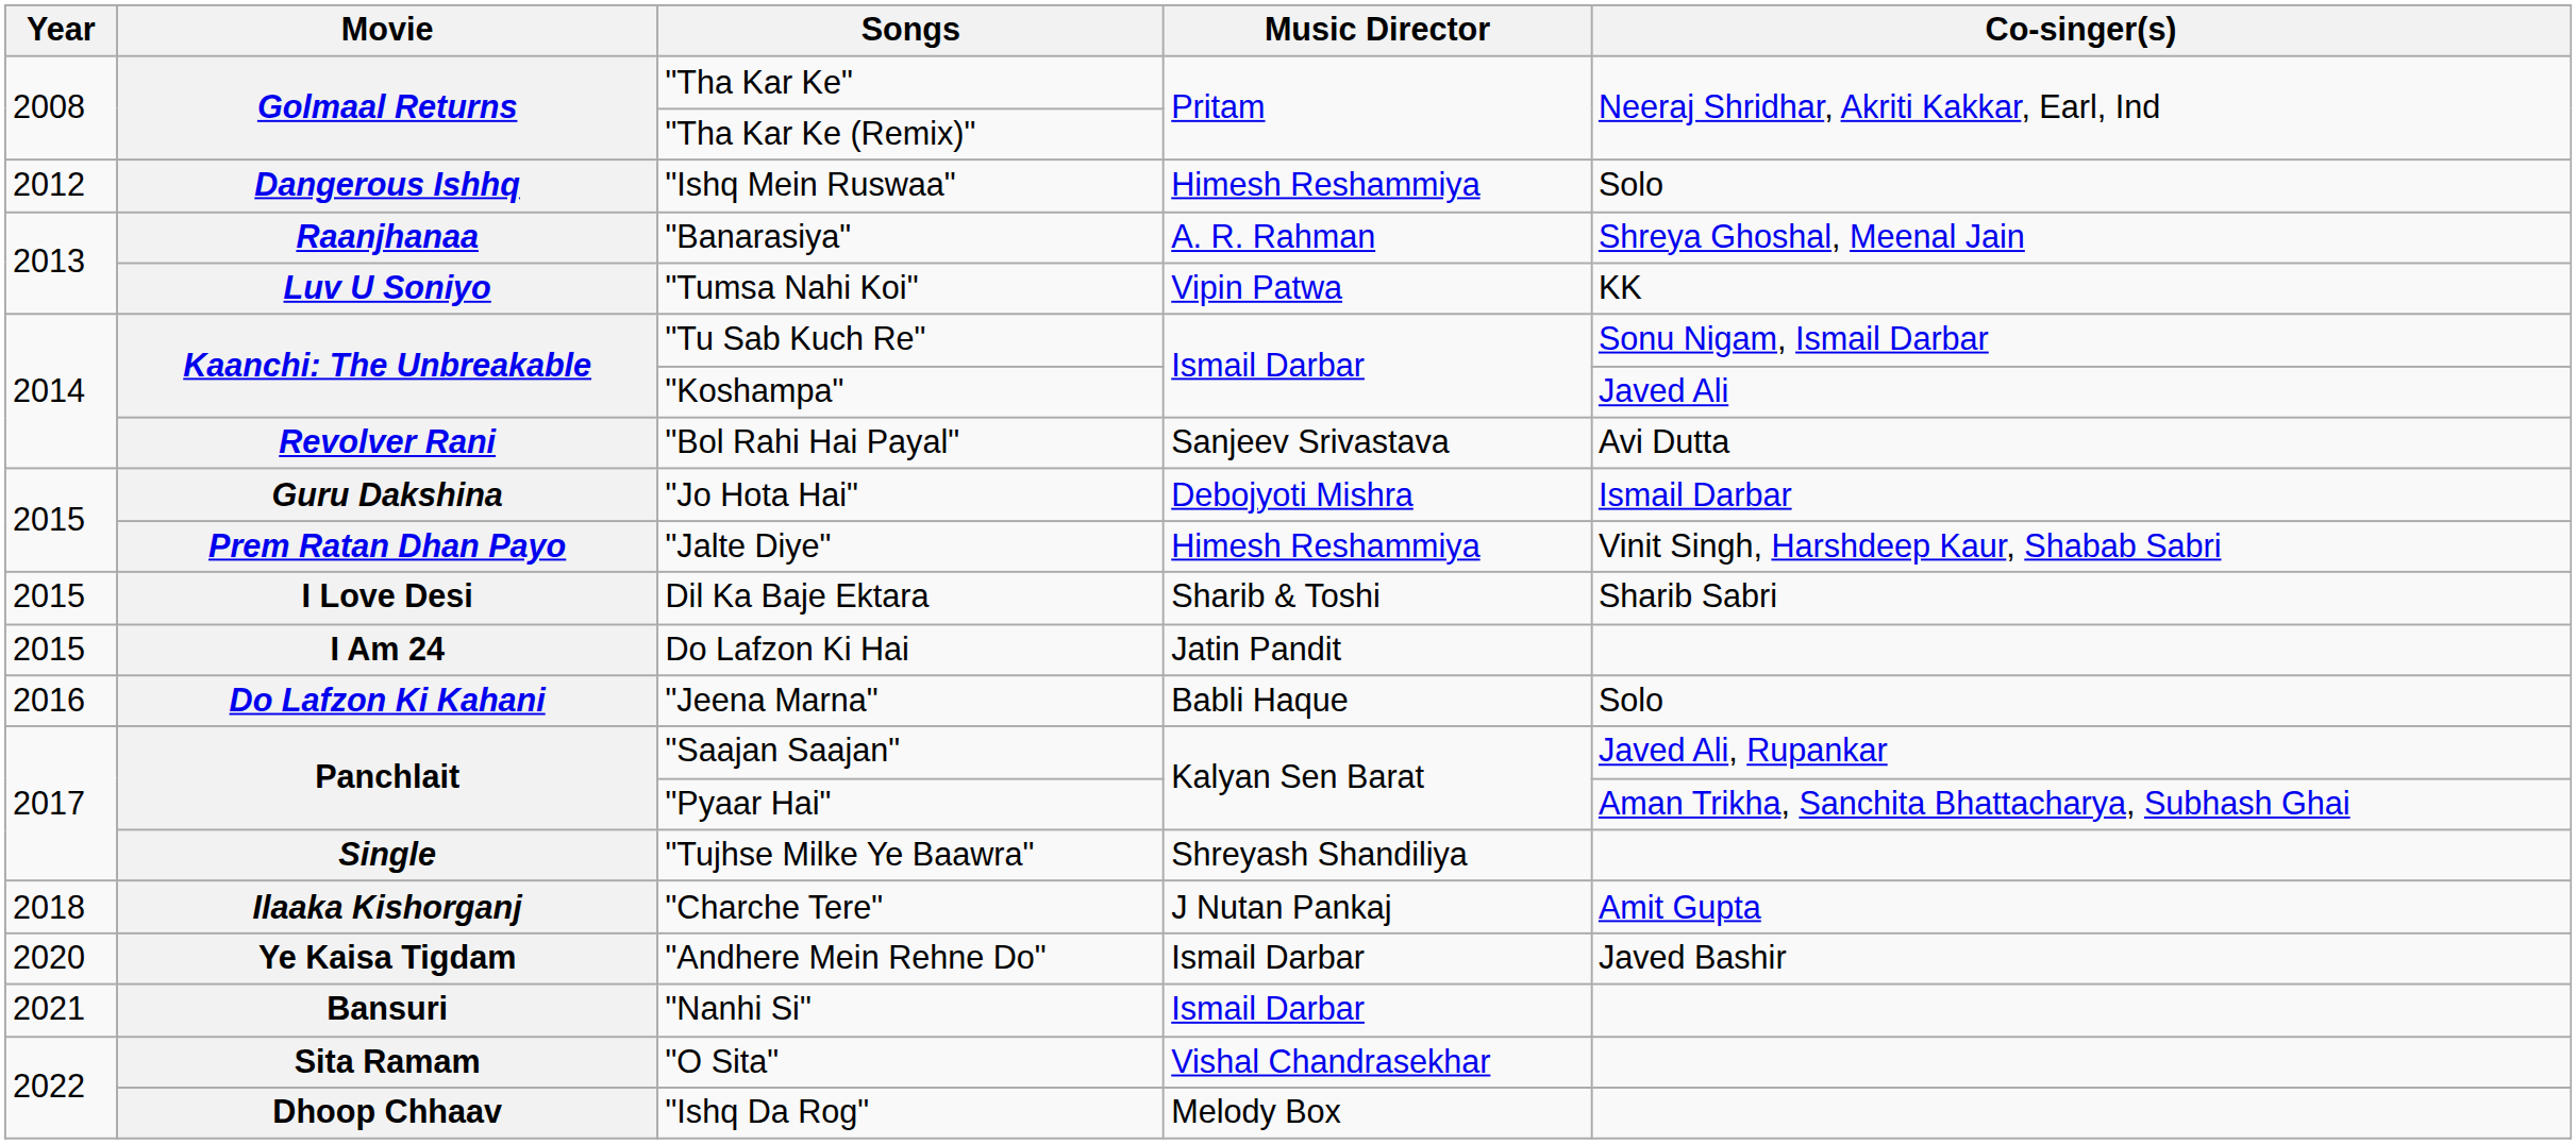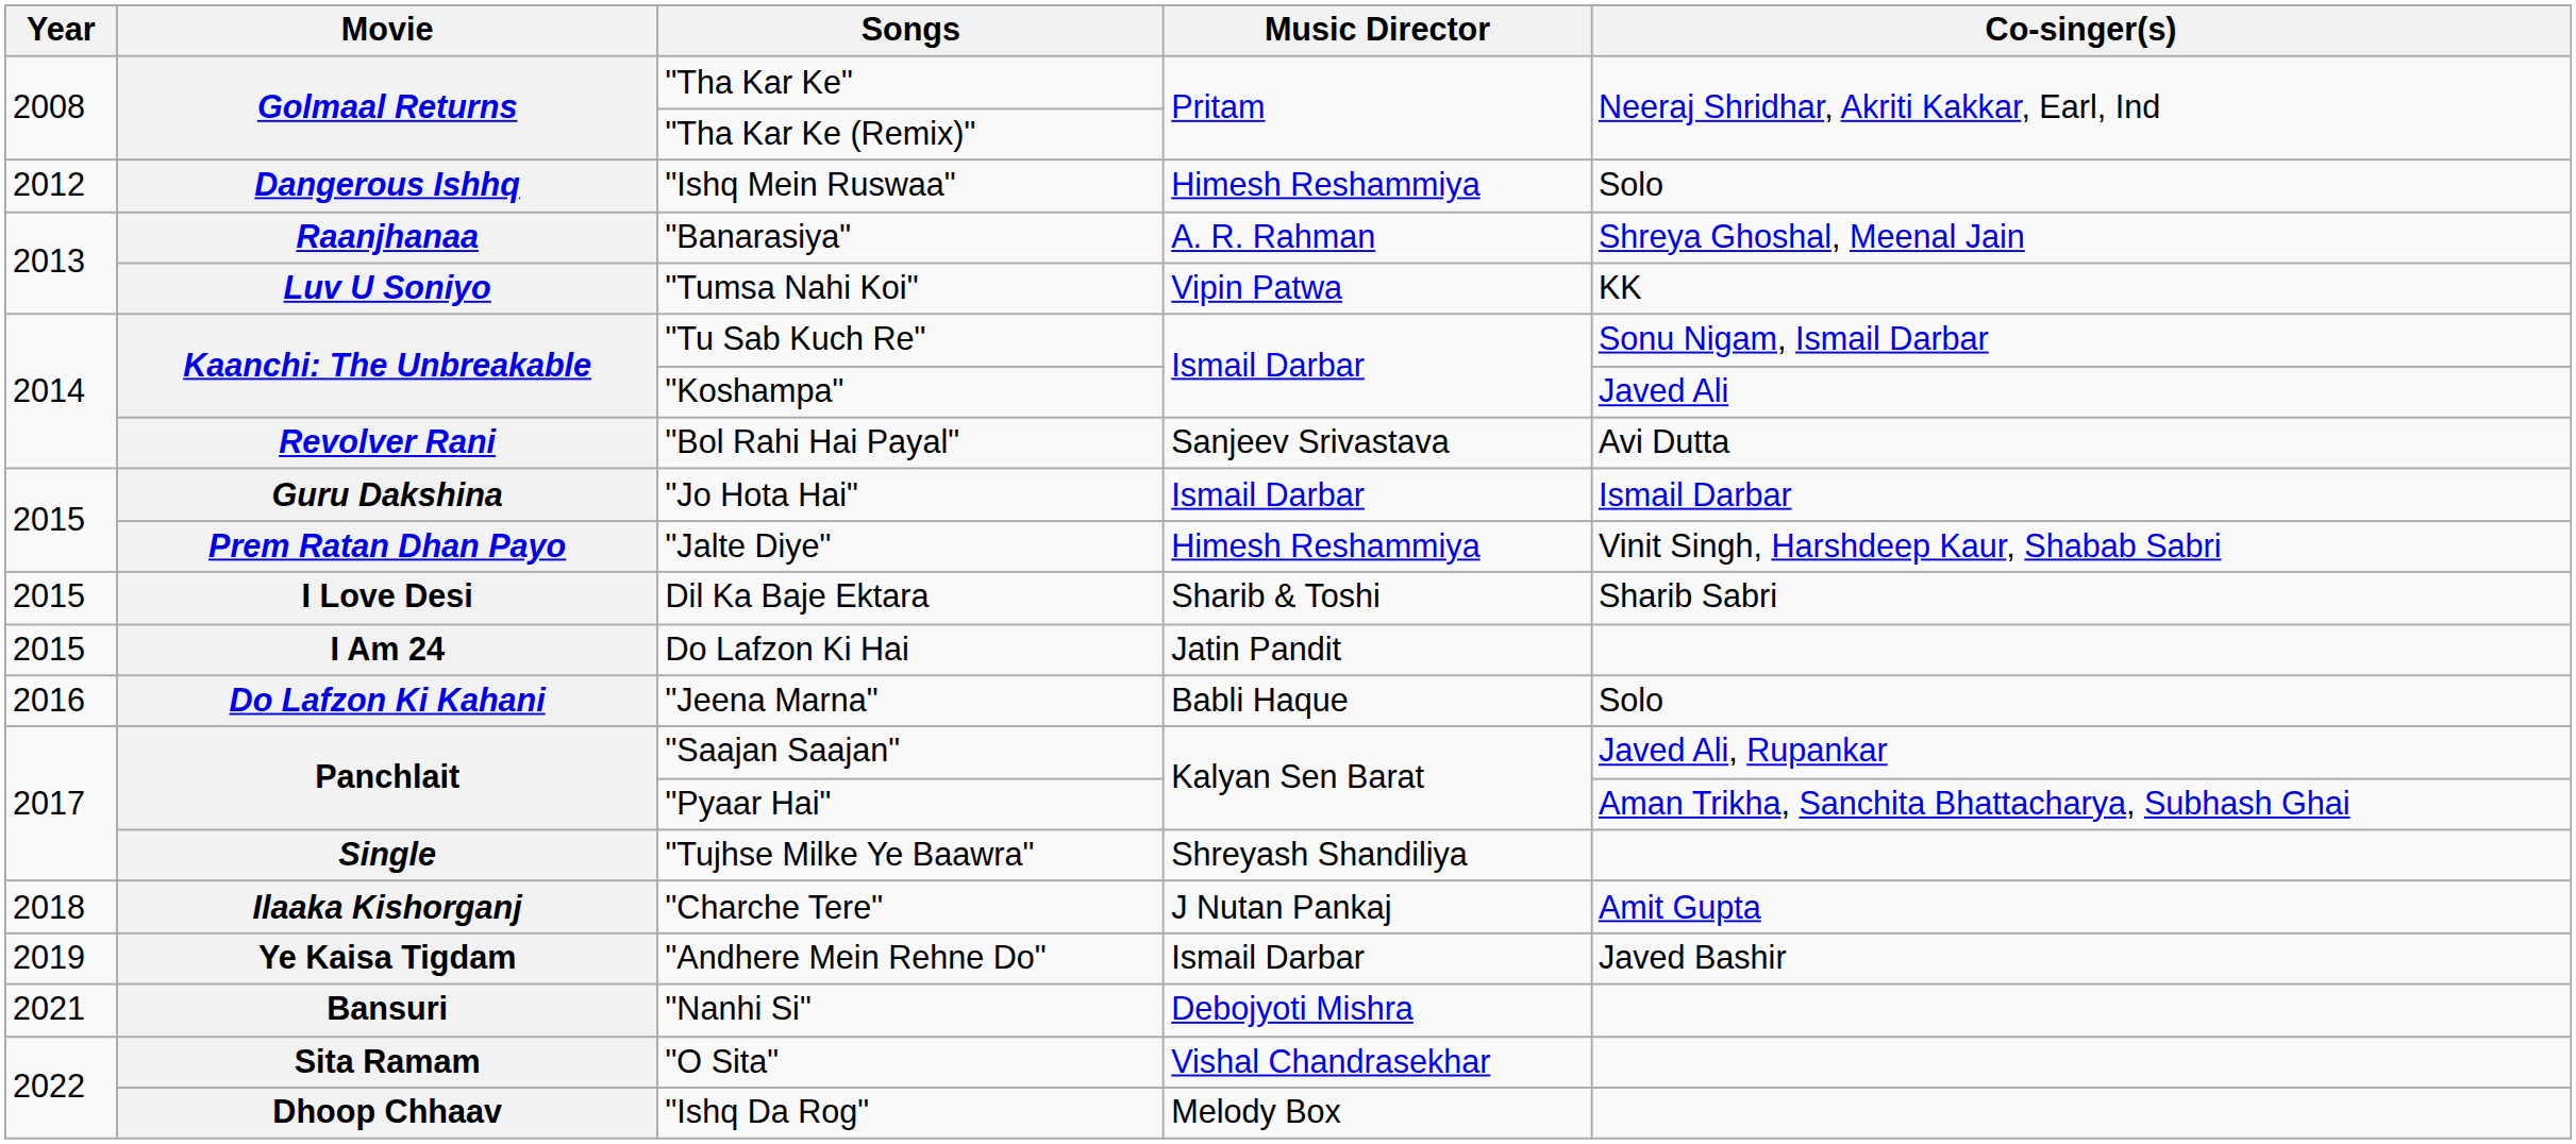"Jo Hota Hai" | Music Director: Debojyoti Mishra -> Ismail Darbar
"Andhere Mein Rehne Do" | Year: 2020 -> 2019
"Nanhi Si" | Music Director: Ismail Darbar -> Debojyoti Mishra
